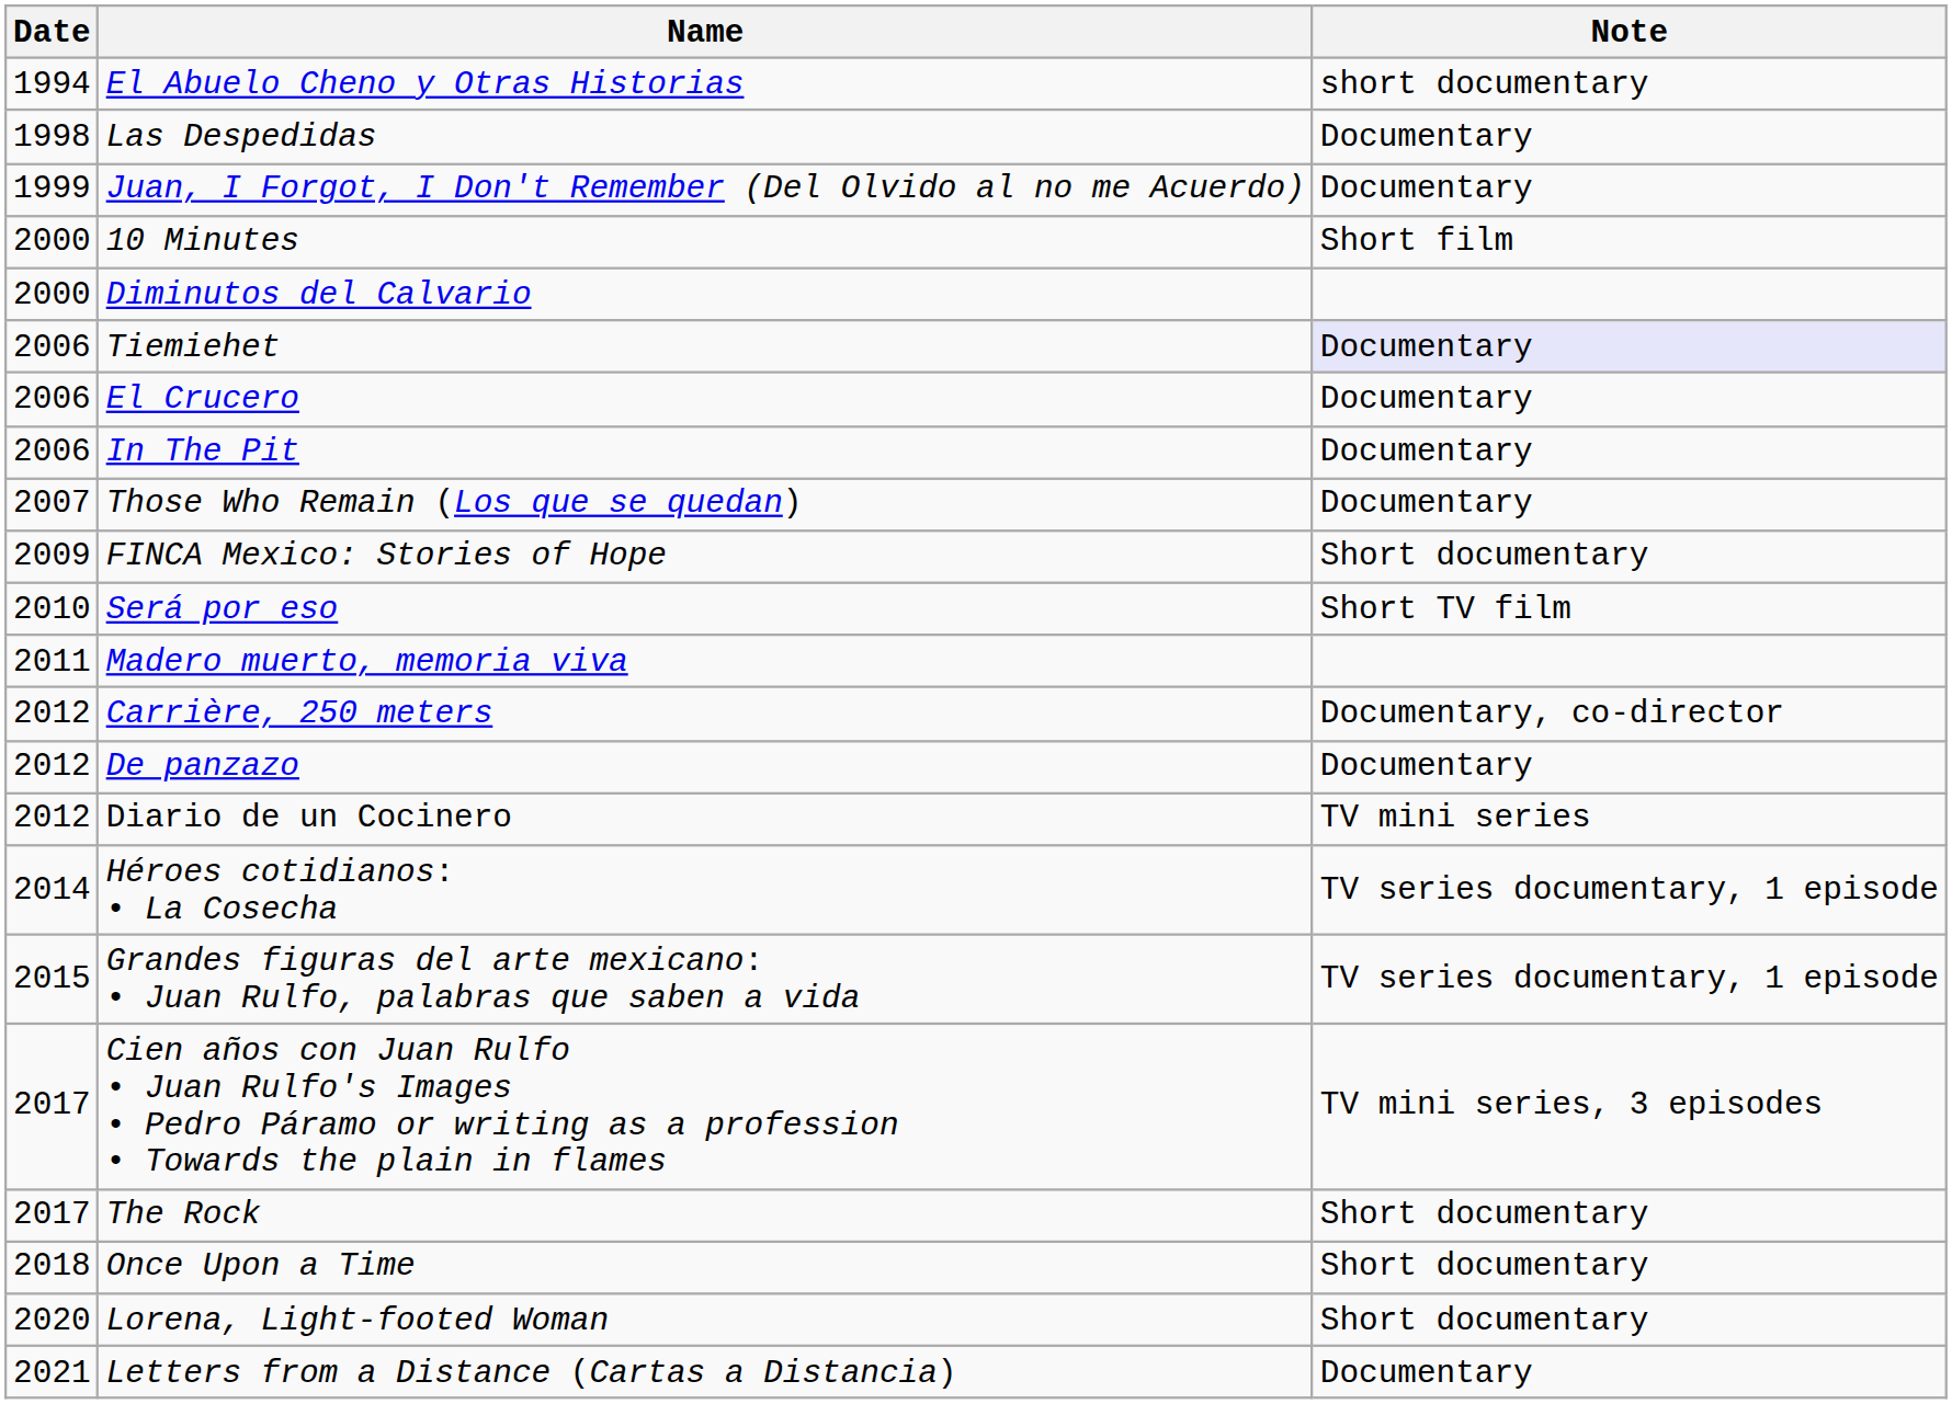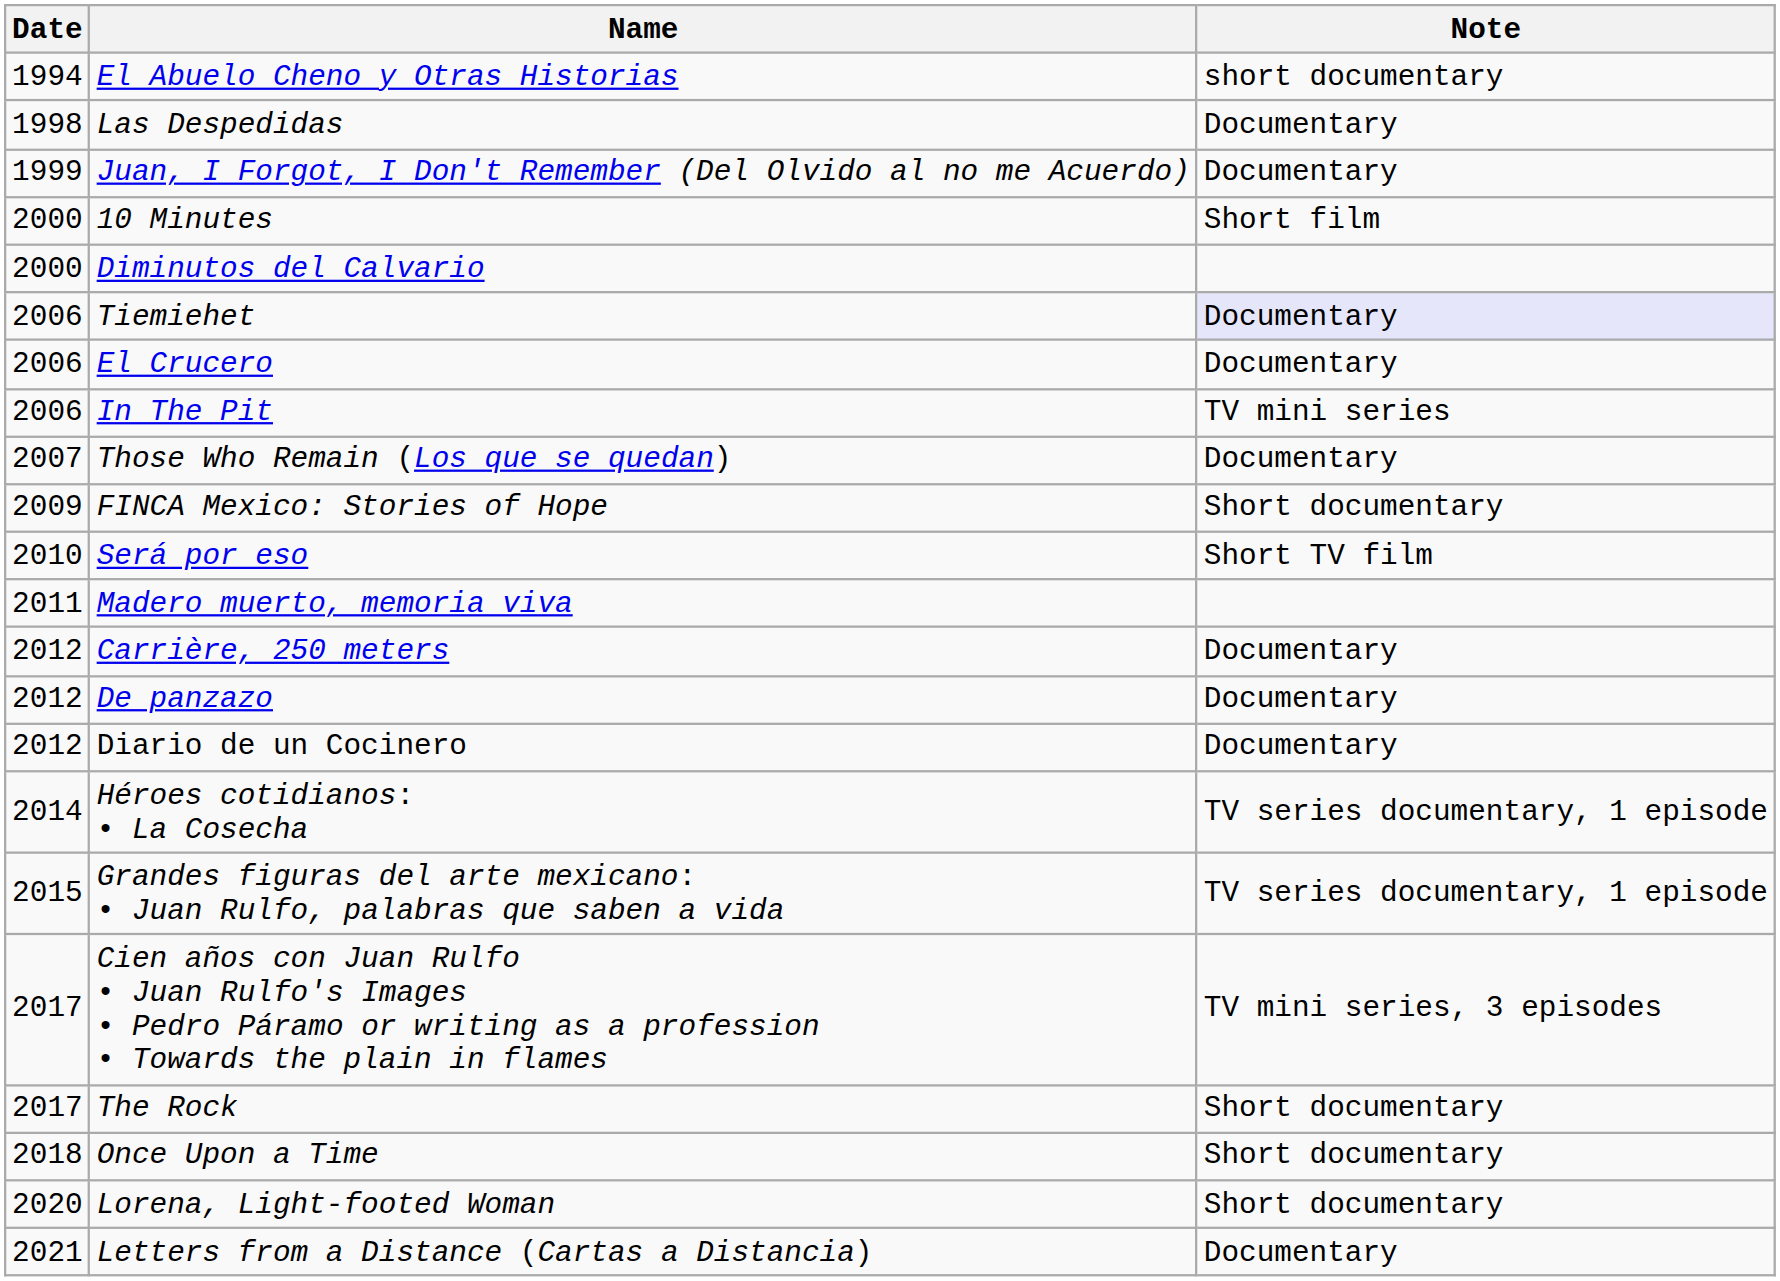In The Pit | Note: Documentary -> TV mini series
Carrière, 250 meters | Note: Documentary, co-director -> Documentary
Diario de un Cocinero | Note: TV mini series -> Documentary
